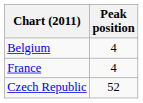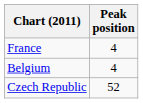rows swapped: France <-> Belgium
